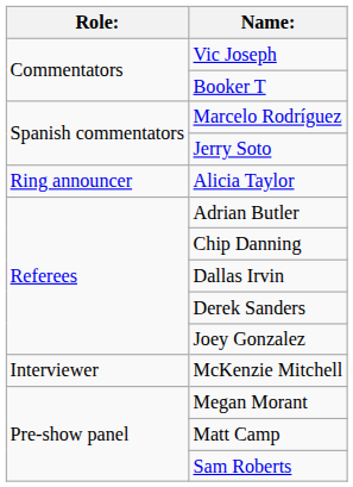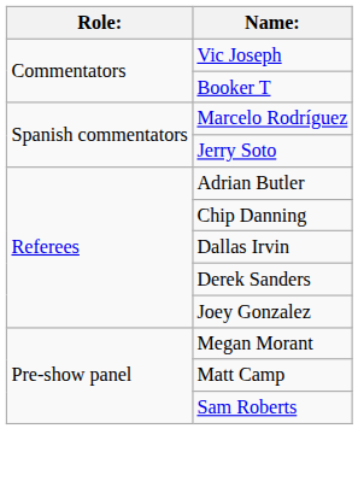- row: Ring announcer | Alicia Taylor
- row: Interviewer | McKenzie Mitchell
